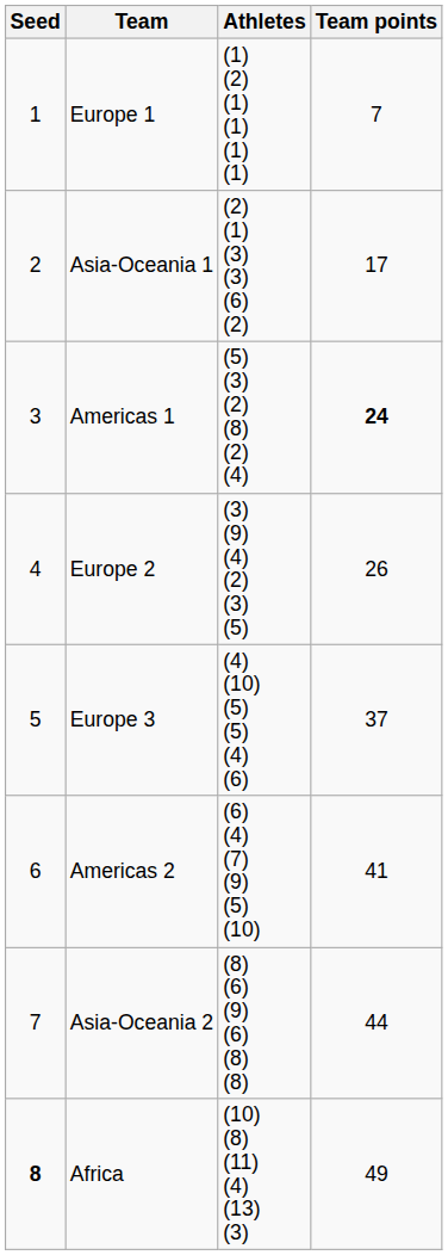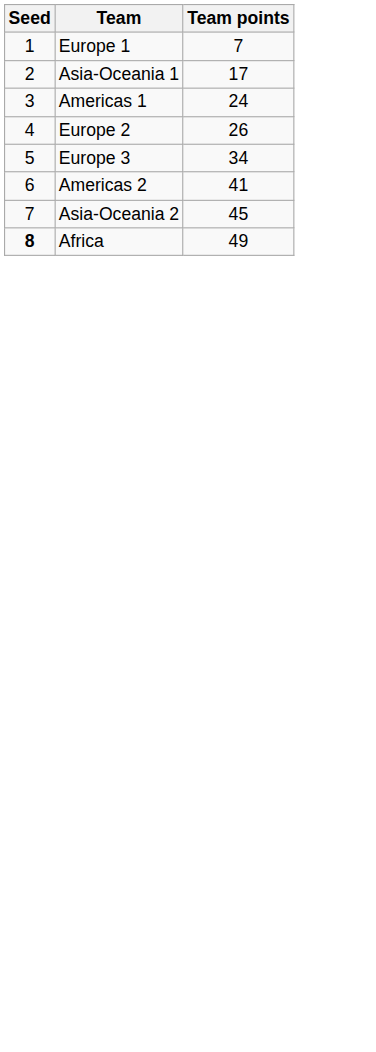- column: Athletes | (1) (2) (1) (1) (1) (1) | (2) (1) (3) (3) (6) (2) | (5) (3) (2) (8) (2) (4) | (3) (9) (4) (2) (3) (5) | (4) (10) (5) (5) (4) (6) | (6) (4) (7) (9) (5) (10) | (8) (6) (9) (6) (8) (8) | (10) (8) (11) (4) (13) (3)
Americas 1 | Team points: bold -> normal
Europe 3 | Team points: 37 -> 34
Asia-Oceania 2 | Team points: 44 -> 45
